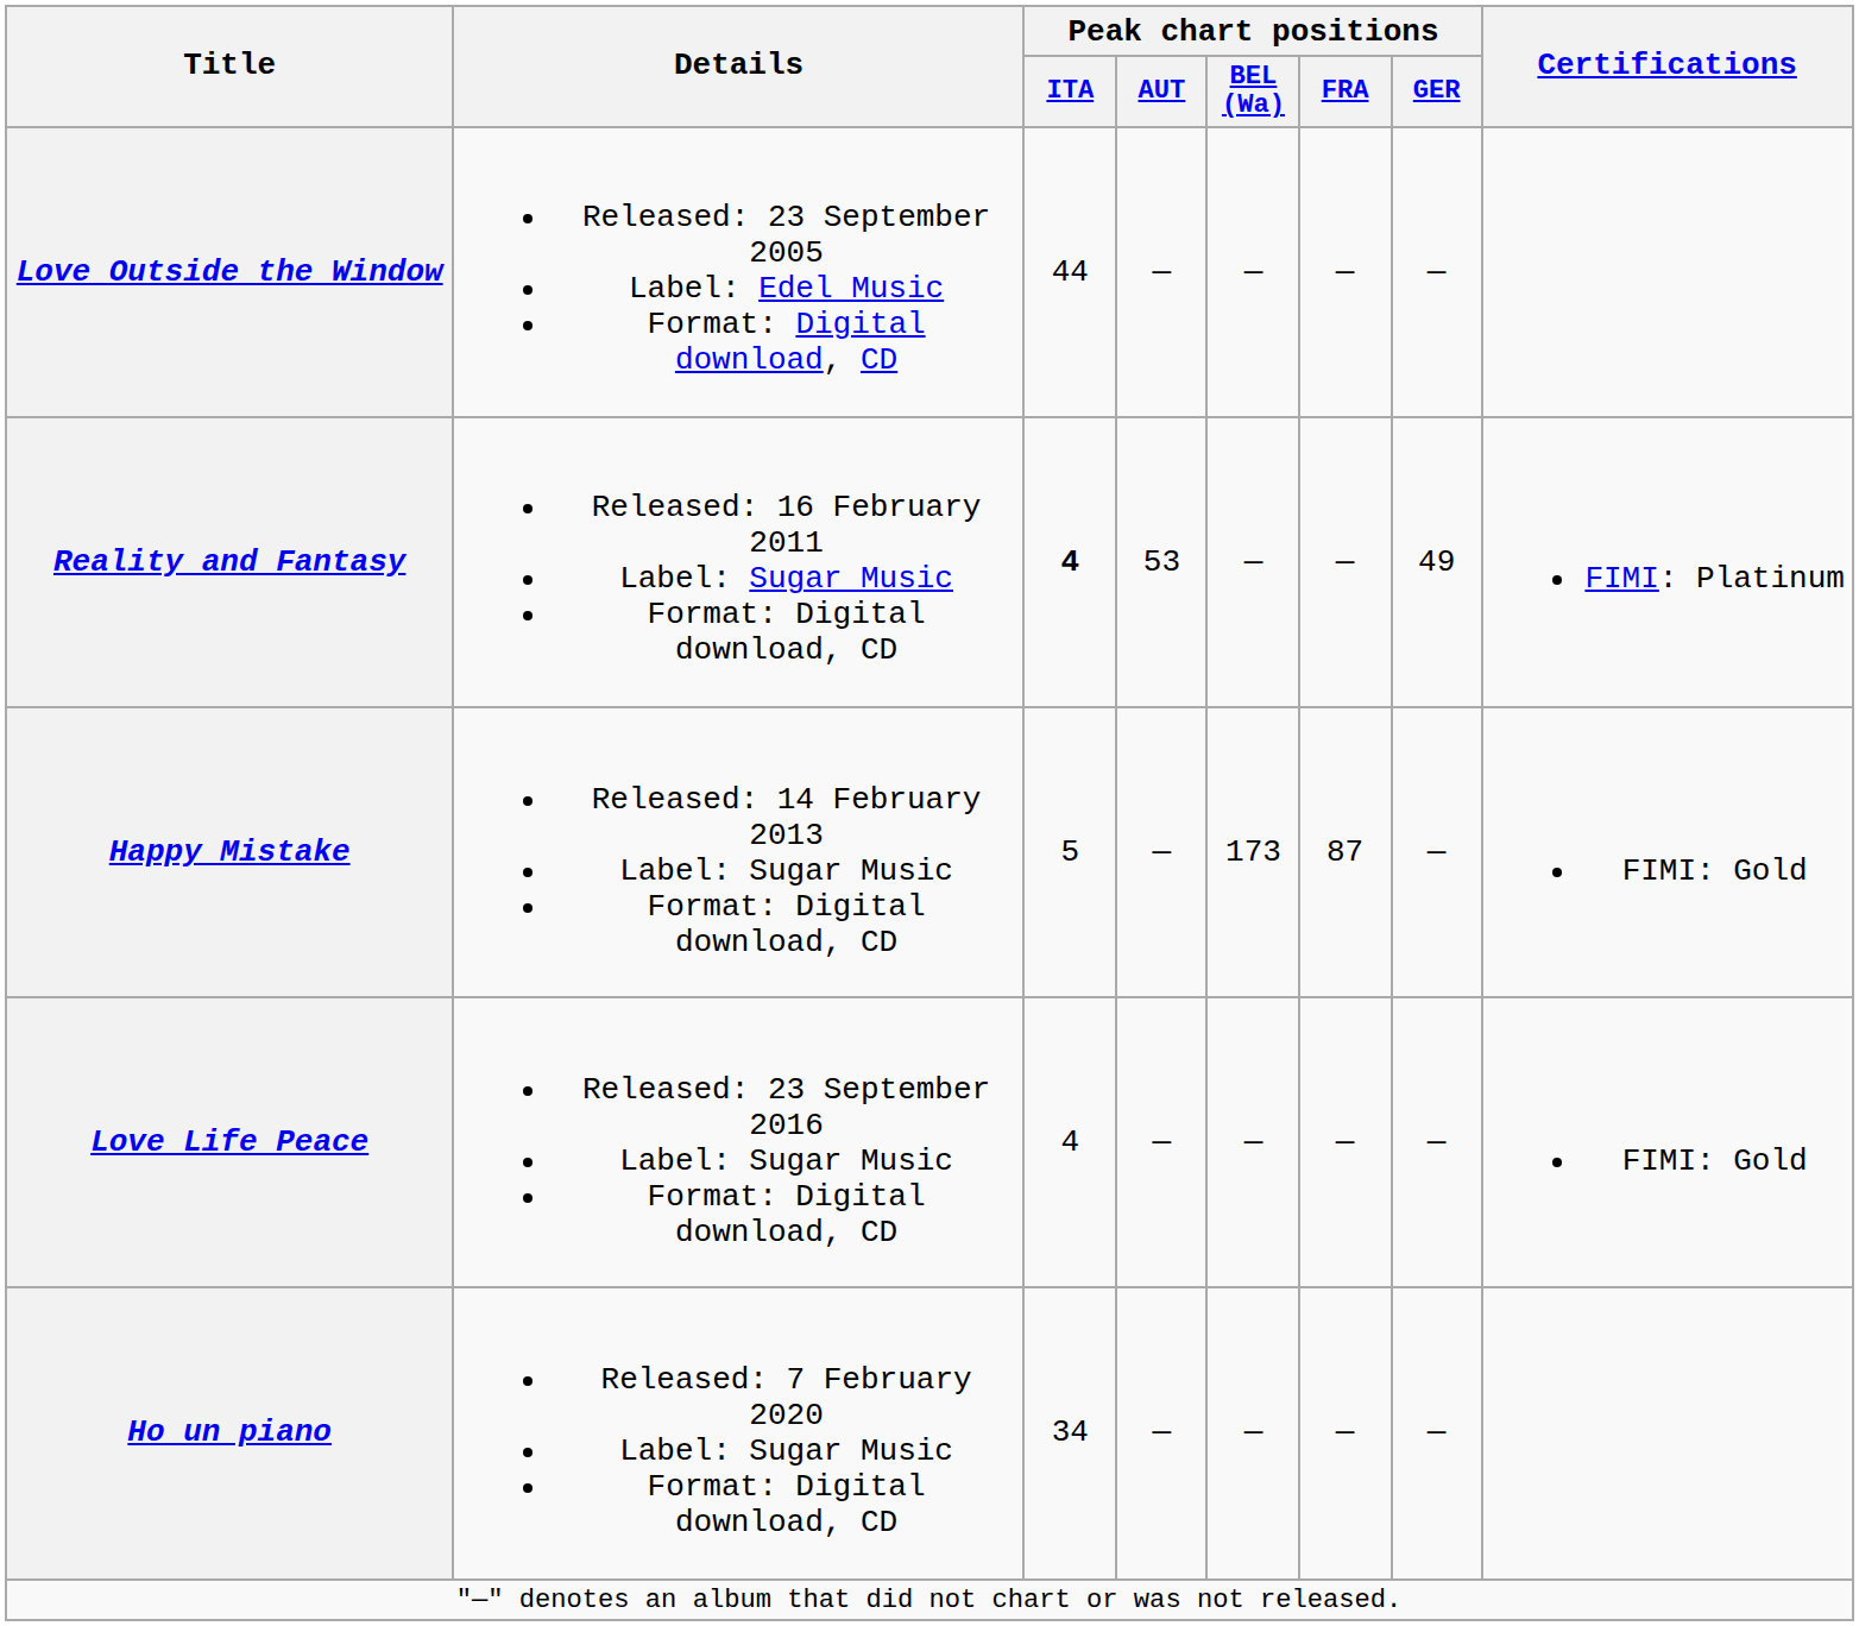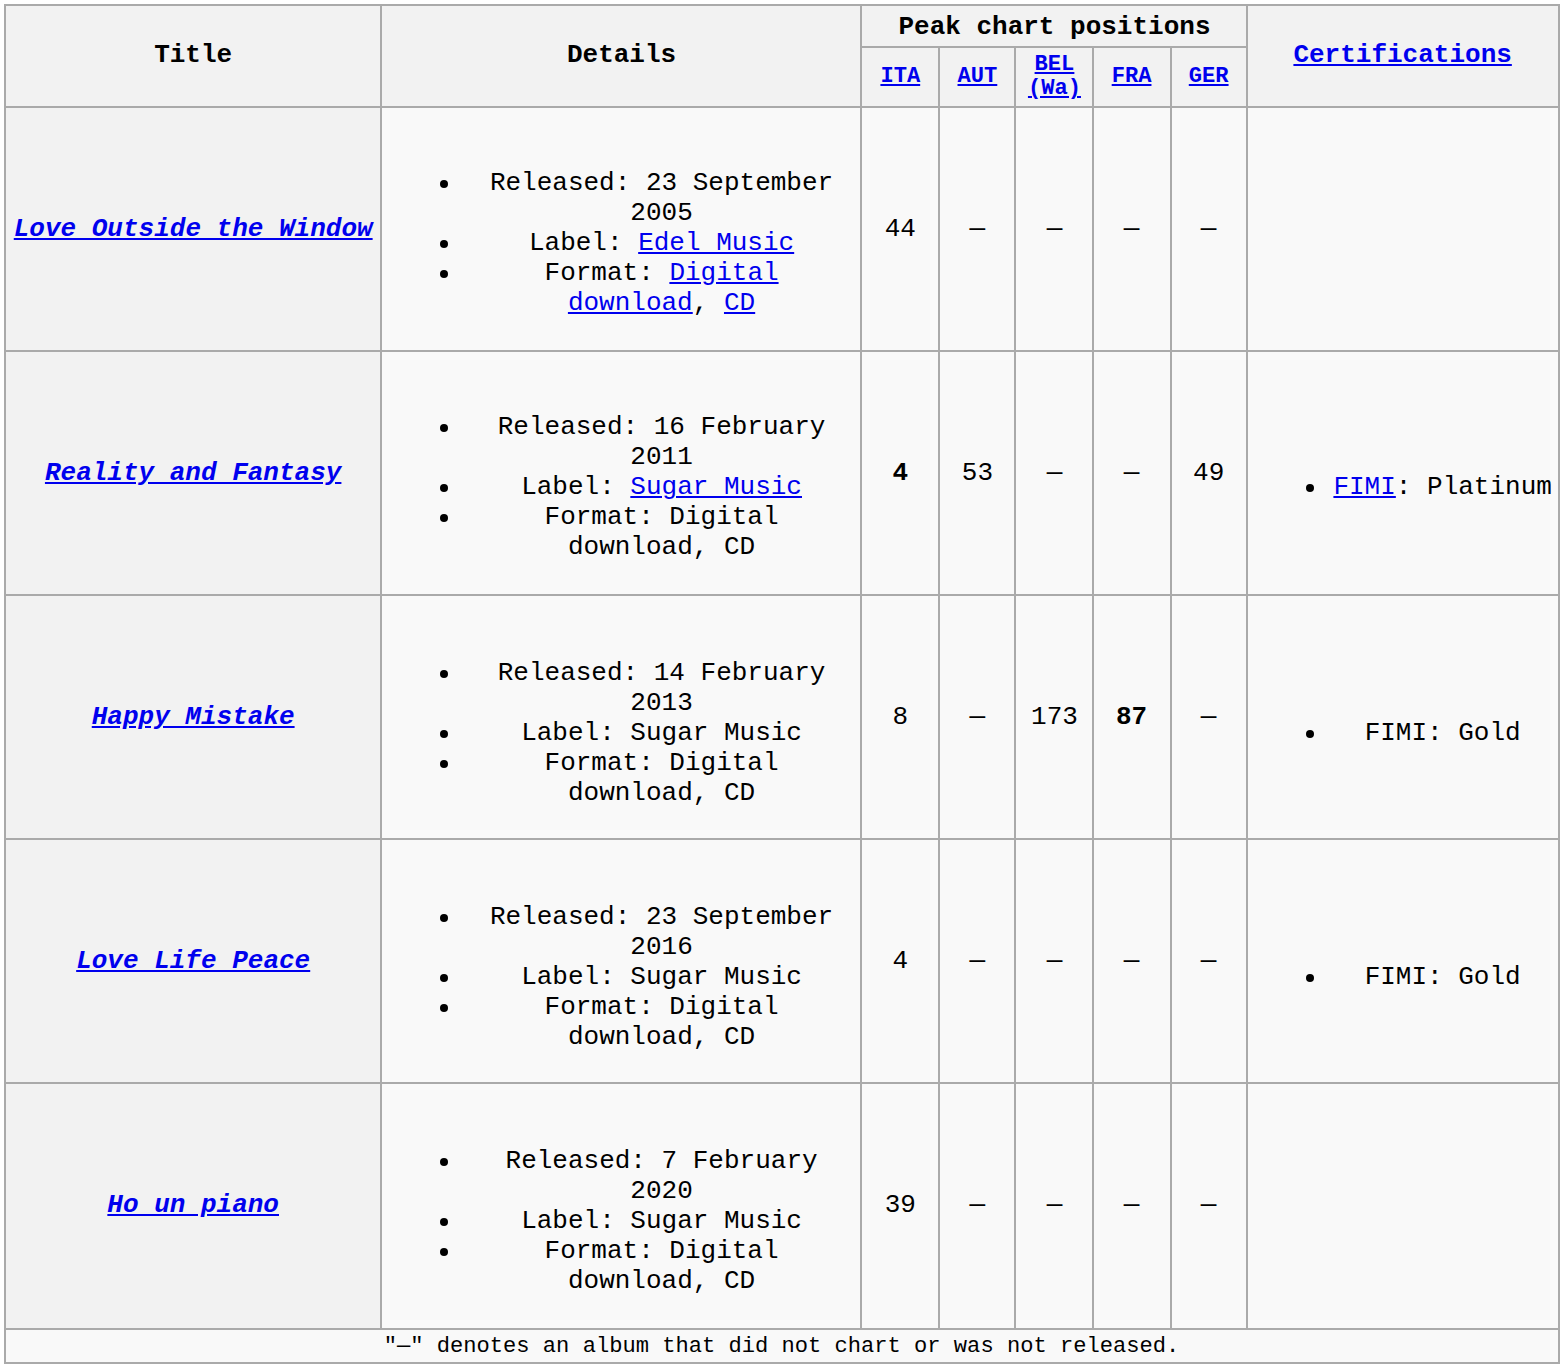Happy Mistake | Peak chart positions / ITA: 5 -> 8
Happy Mistake | Peak chart positions / FRA: normal -> bold
Ho un piano | Peak chart positions / ITA: 34 -> 39
